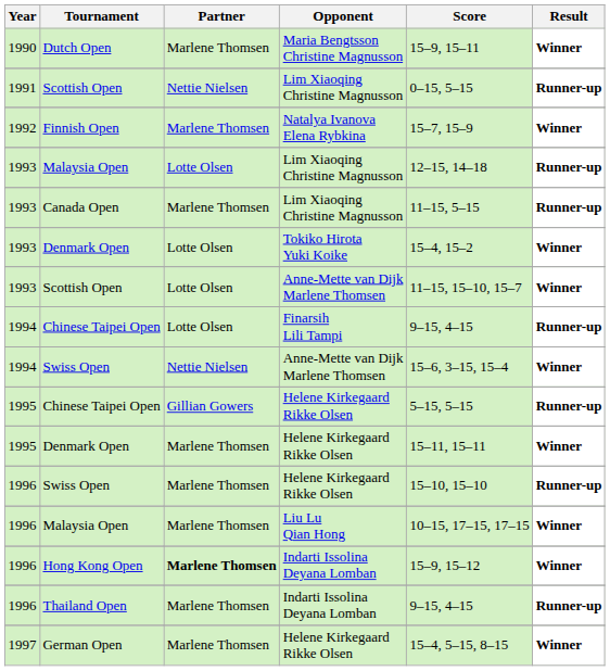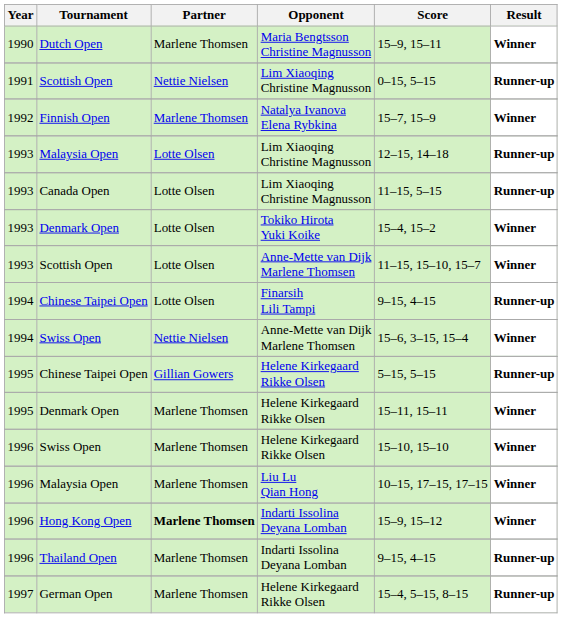Canada Open | Partner: Marlene Thomsen -> Lotte Olsen
Swiss Open / Helene Kirkegaard Rikke Olsen | Result: Runner-up -> Winner
German Open | Result: Winner -> Runner-up
